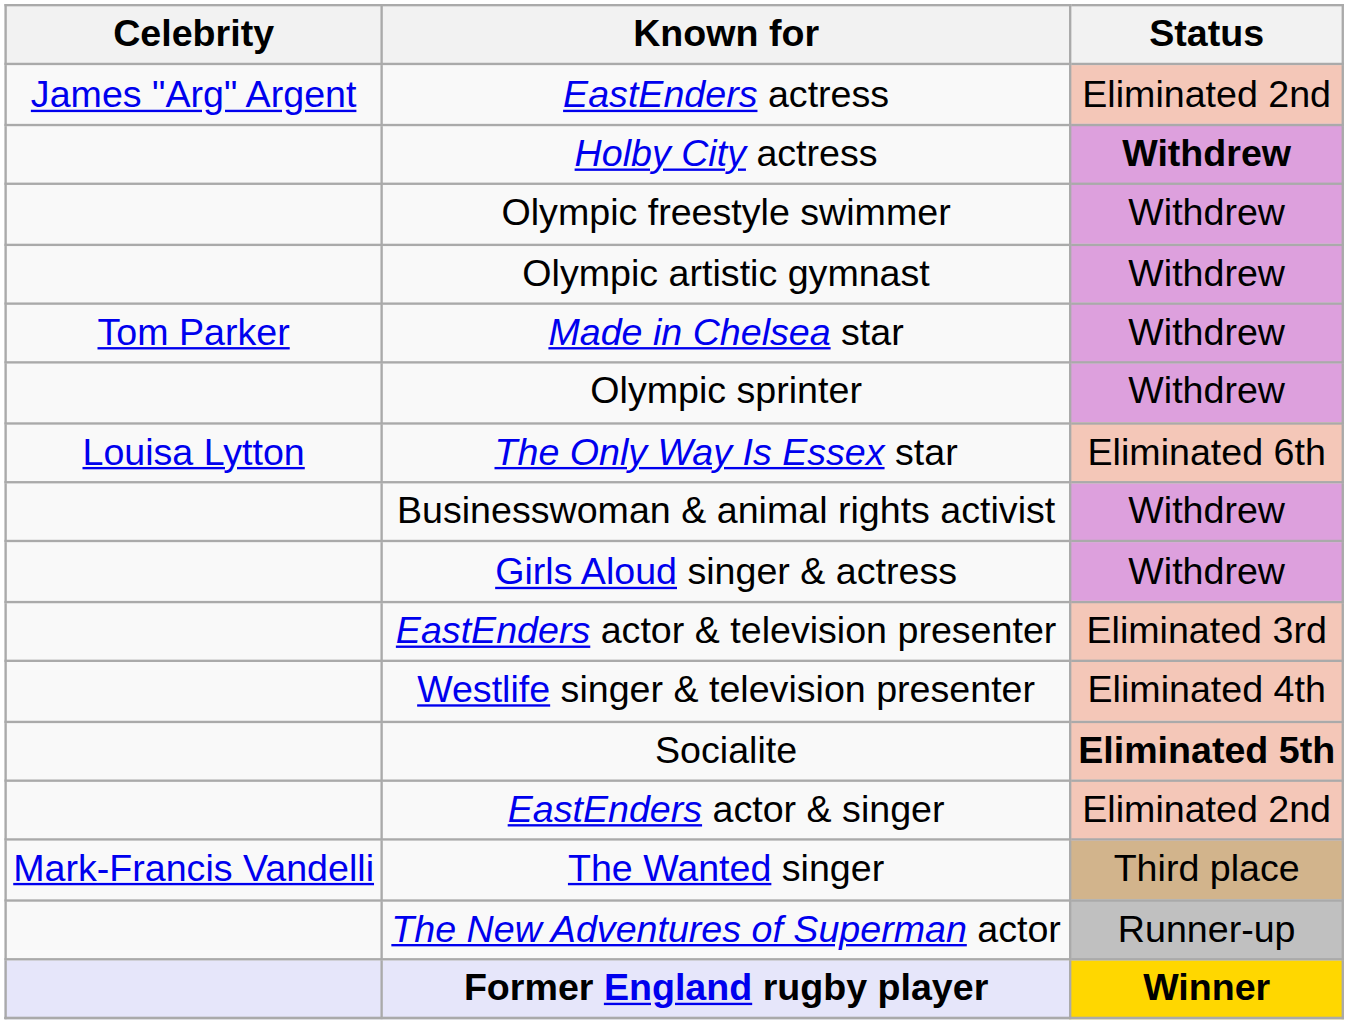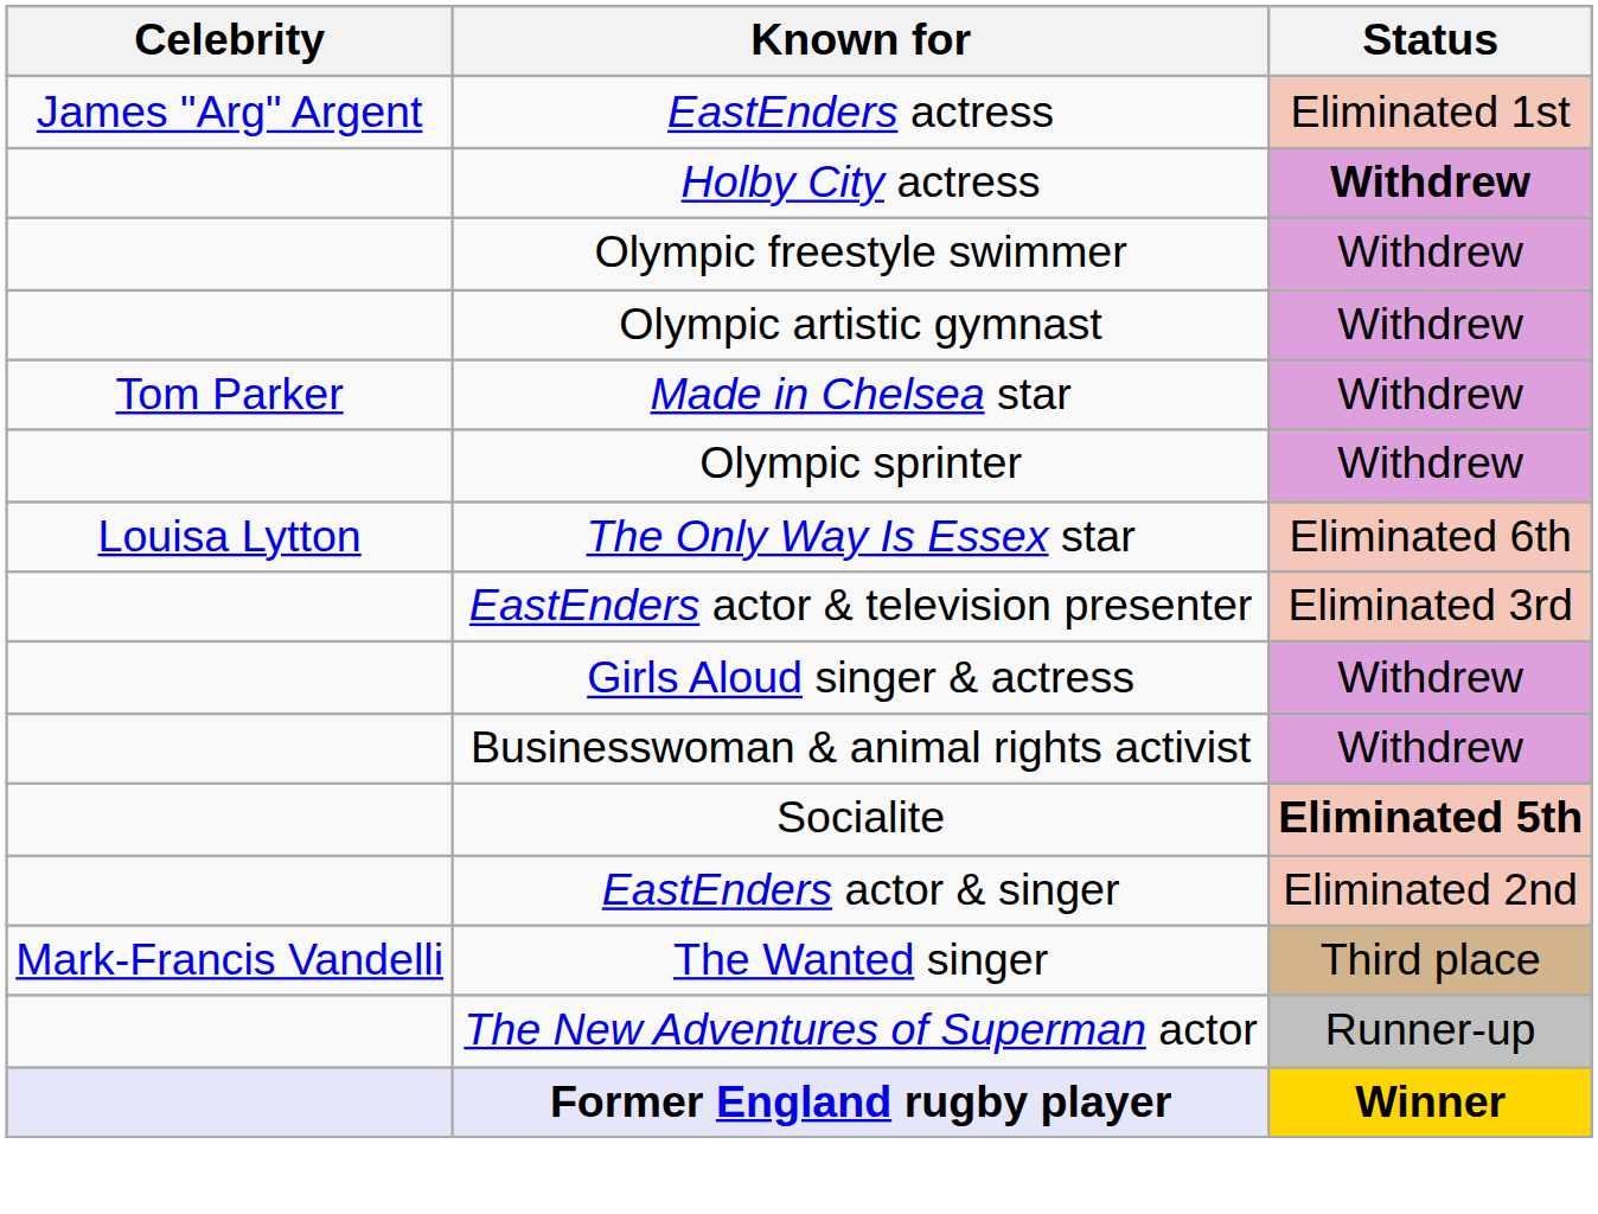EastEnders actress | Status: Eliminated 2nd -> Eliminated 1st
rows swapped: EastEnders actor & television presenter <-> Businesswoman & animal rights activist
- row: Westlife singer & television presenter | Eliminated 4th
